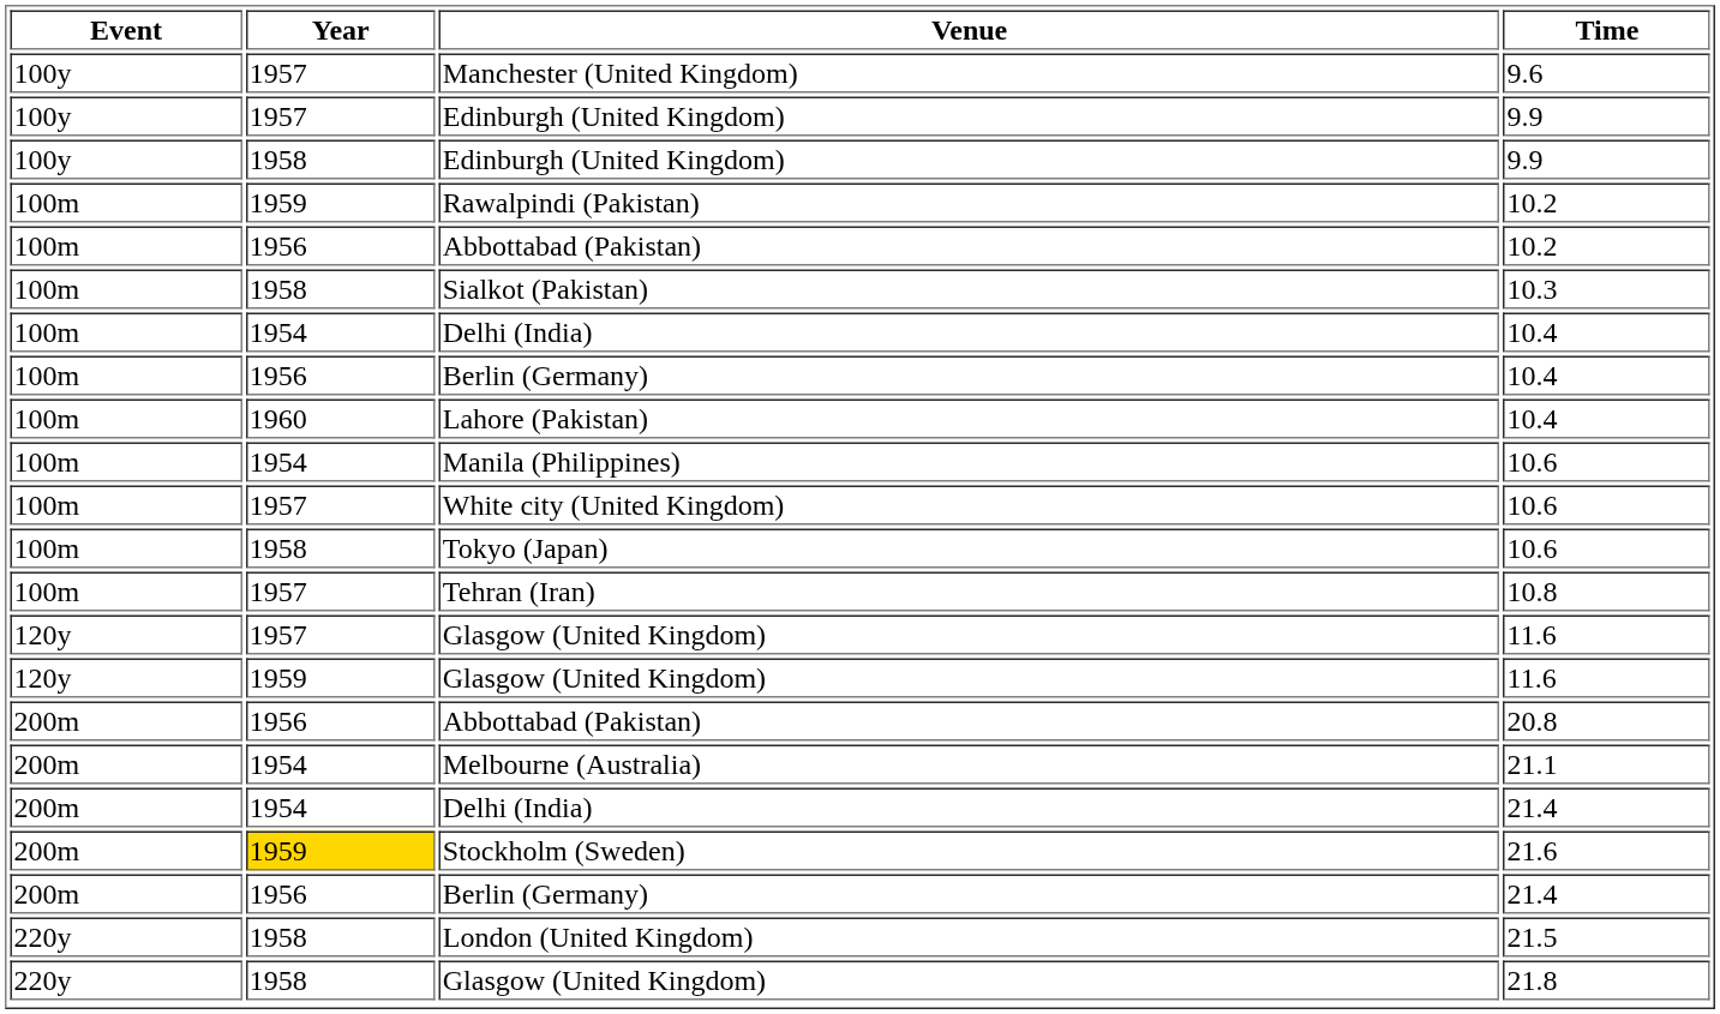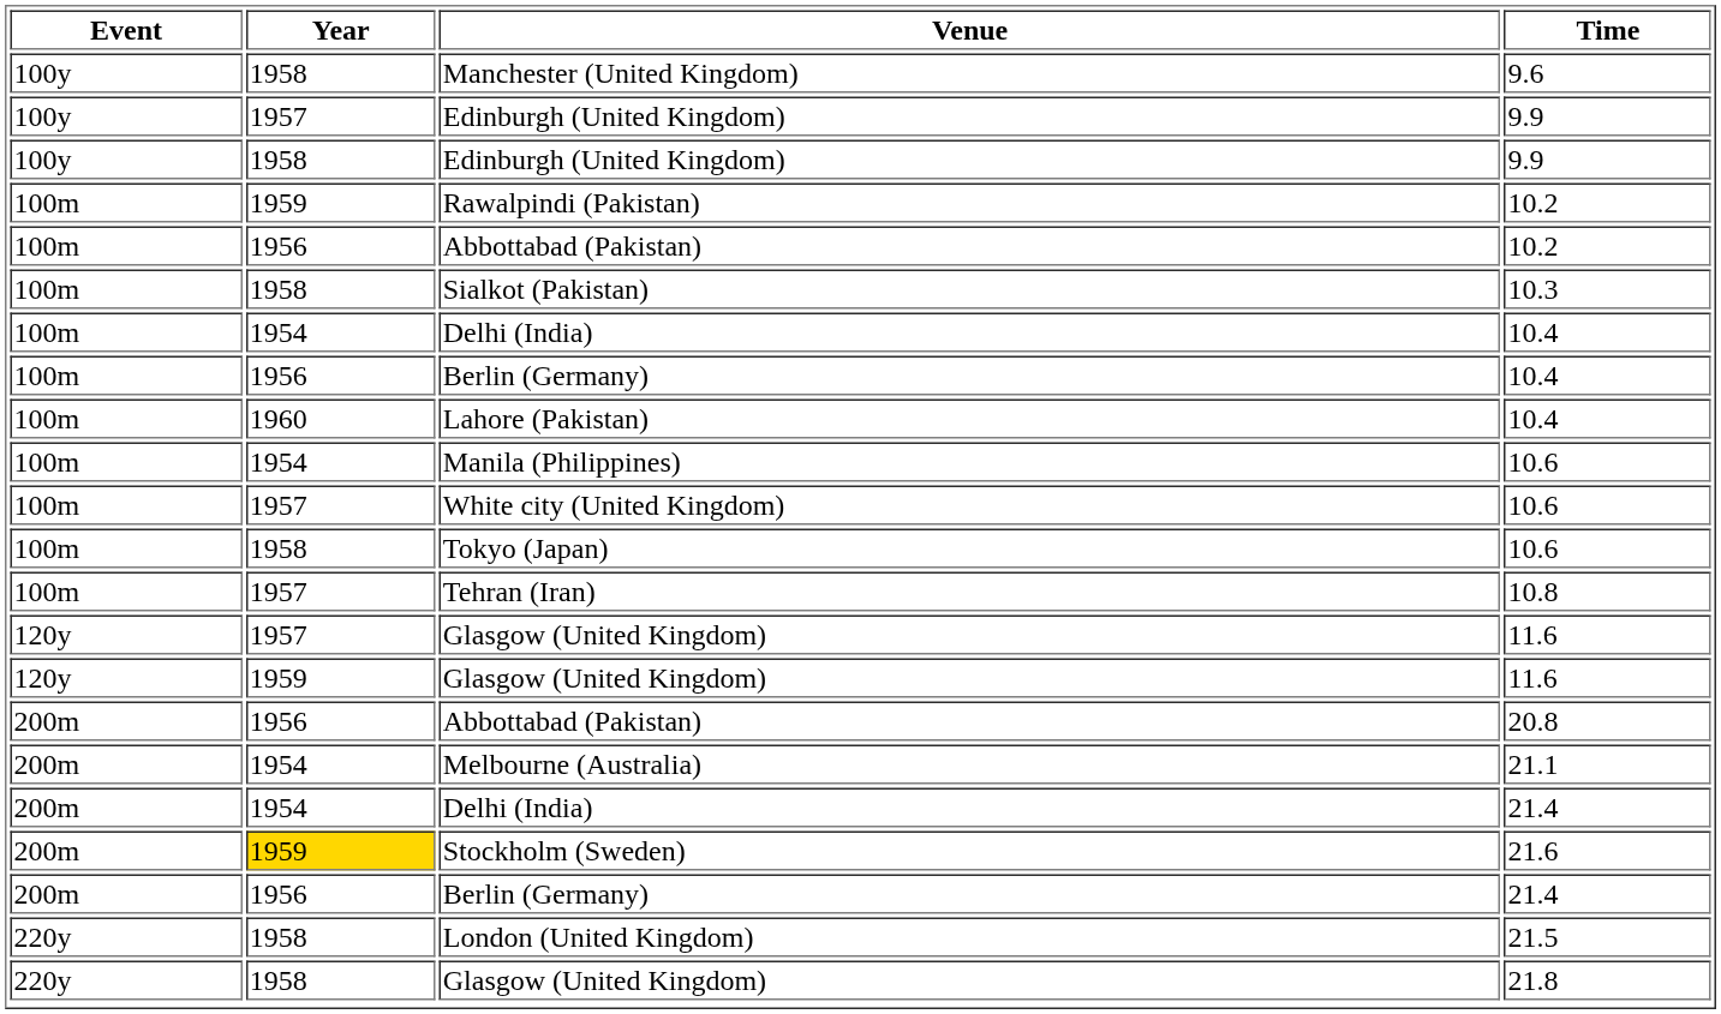Manchester (United Kingdom) | Year: 1957 -> 1958
